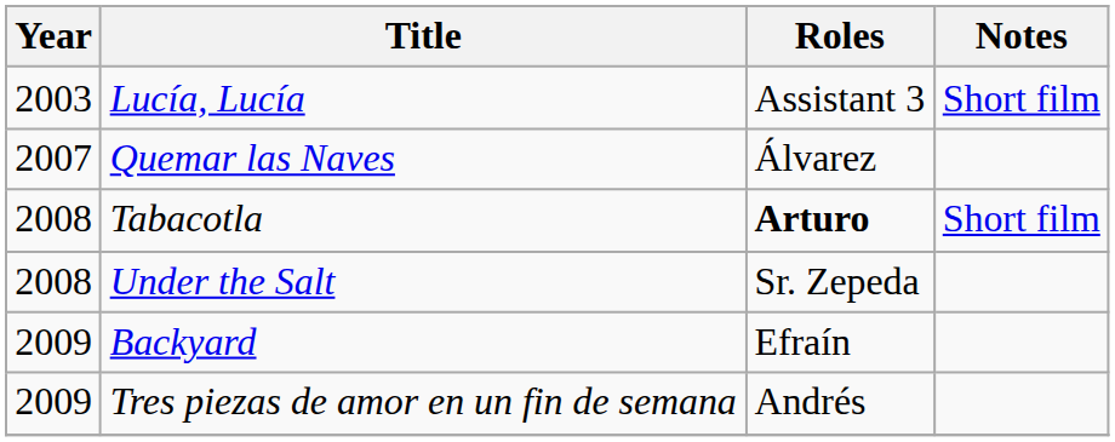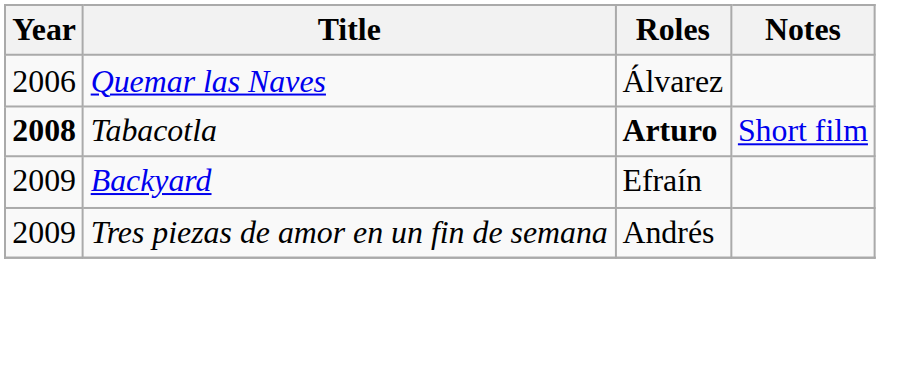- row: 2003 | Lucía, Lucía | Assistant 3 | Short film
Quemar las Naves | Year: 2007 -> 2006
Tabacotla | Year: normal -> bold
- row: 2008 | Under the Salt | Sr. Zepeda
